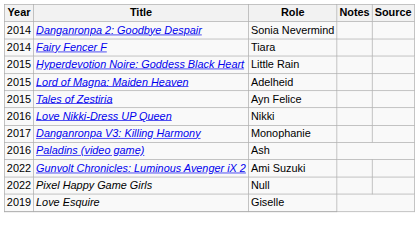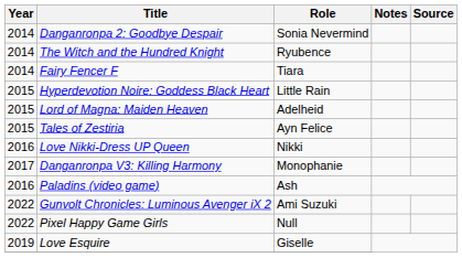+ row: 2014 | The Witch and the Hundred Knight | Ryubence
